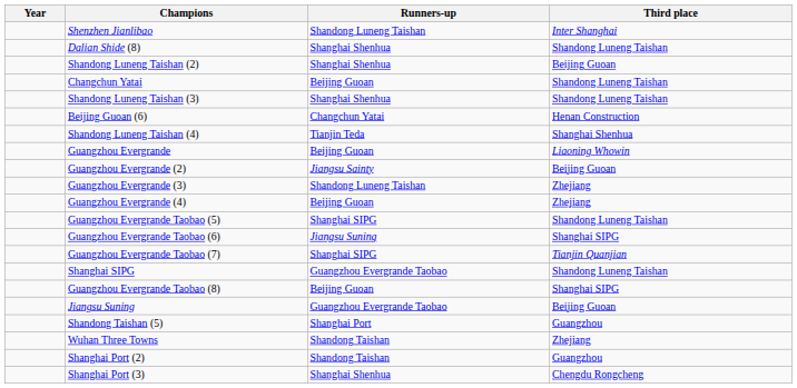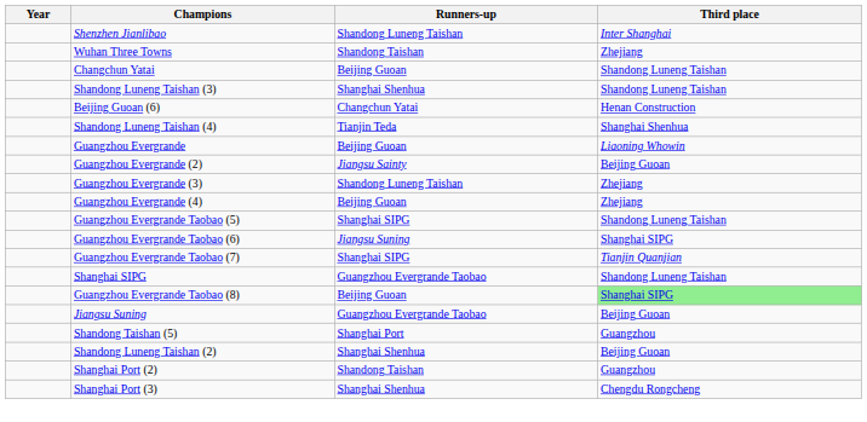- row: Dalian Shide (8) | Shanghai Shenhua | Shandong Luneng Taishan
rows swapped: Shandong Luneng Taishan (2) <-> Wuhan Three Towns
Guangzhou Evergrande Taobao (8) | Third place: no background -> lightgreen background
